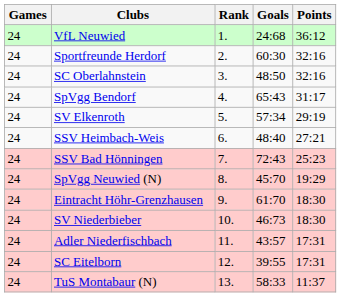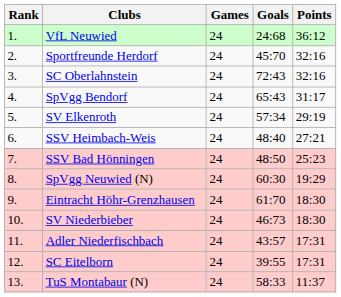columns swapped: Rank <-> Games
Sportfreunde Herdorf | Goals: 60:30 -> 45:70
SC Oberlahnstein | Goals: 48:50 -> 72:43
SSV Bad Hönningen | Goals: 72:43 -> 48:50
SpVgg Neuwied (N) | Goals: 45:70 -> 60:30
